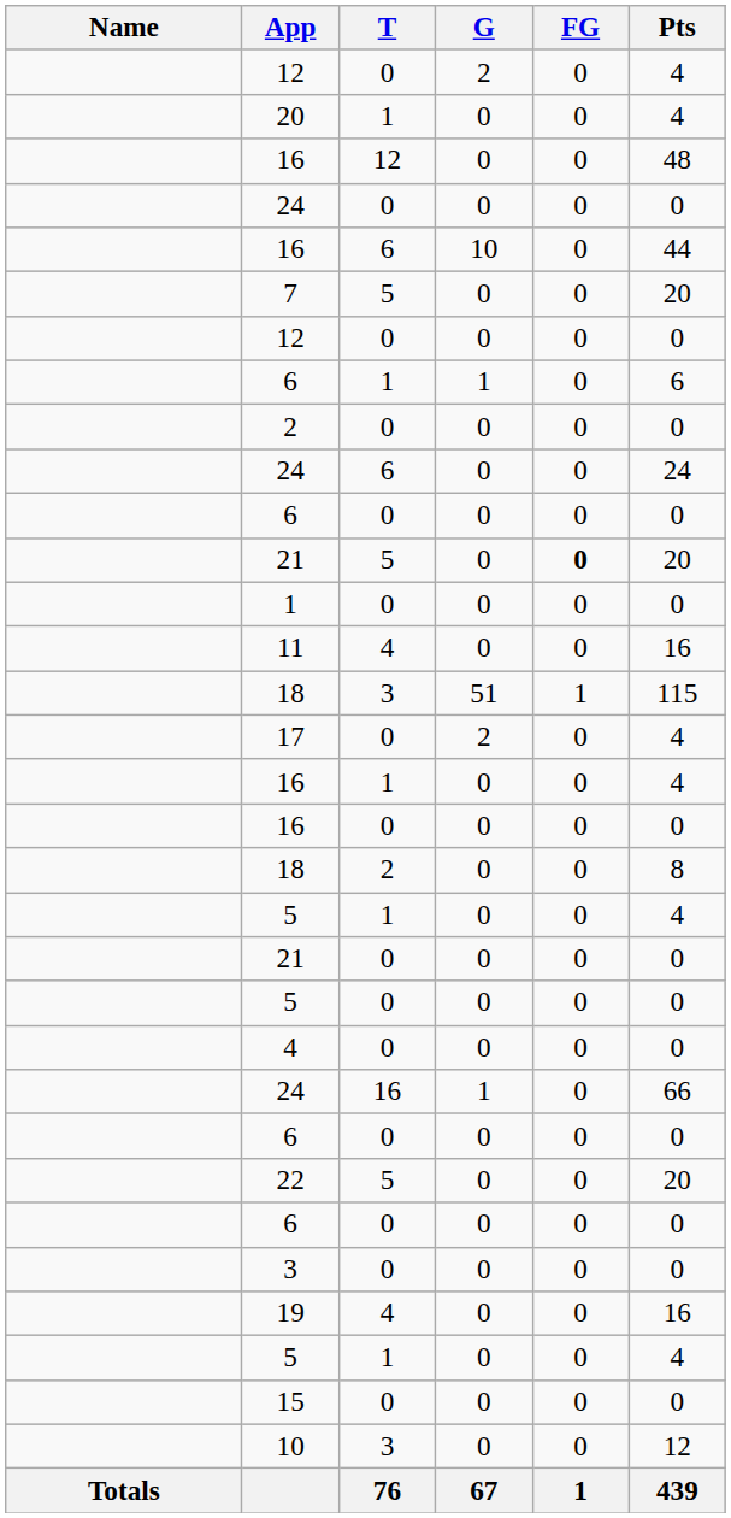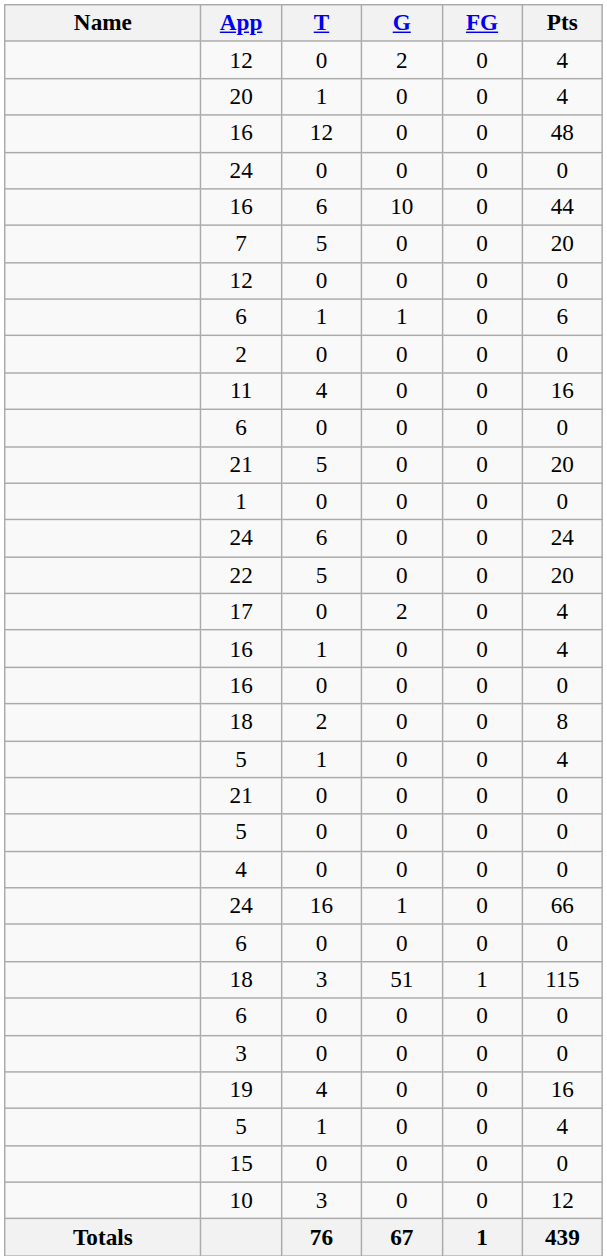rows swapped: 24 / 6 <-> 11
21 / 5 | FG: bold -> normal
rows swapped: 22 <-> 18 / 3
